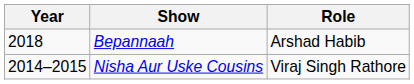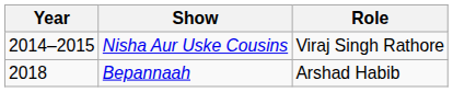rows swapped: Nisha Aur Uske Cousins <-> Bepannaah
